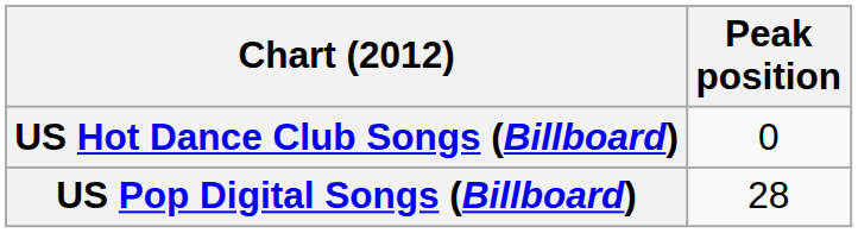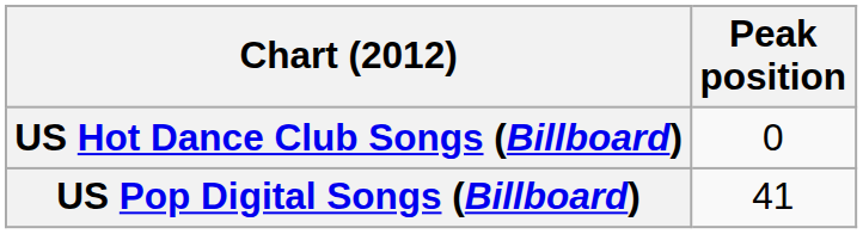US Pop Digital Songs (Billboard) | Peak position: 28 -> 41
